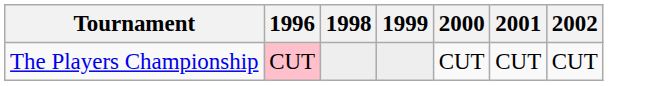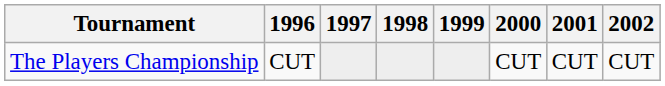+ column: 1997
The Players Championship | 1996: pink background -> no background
